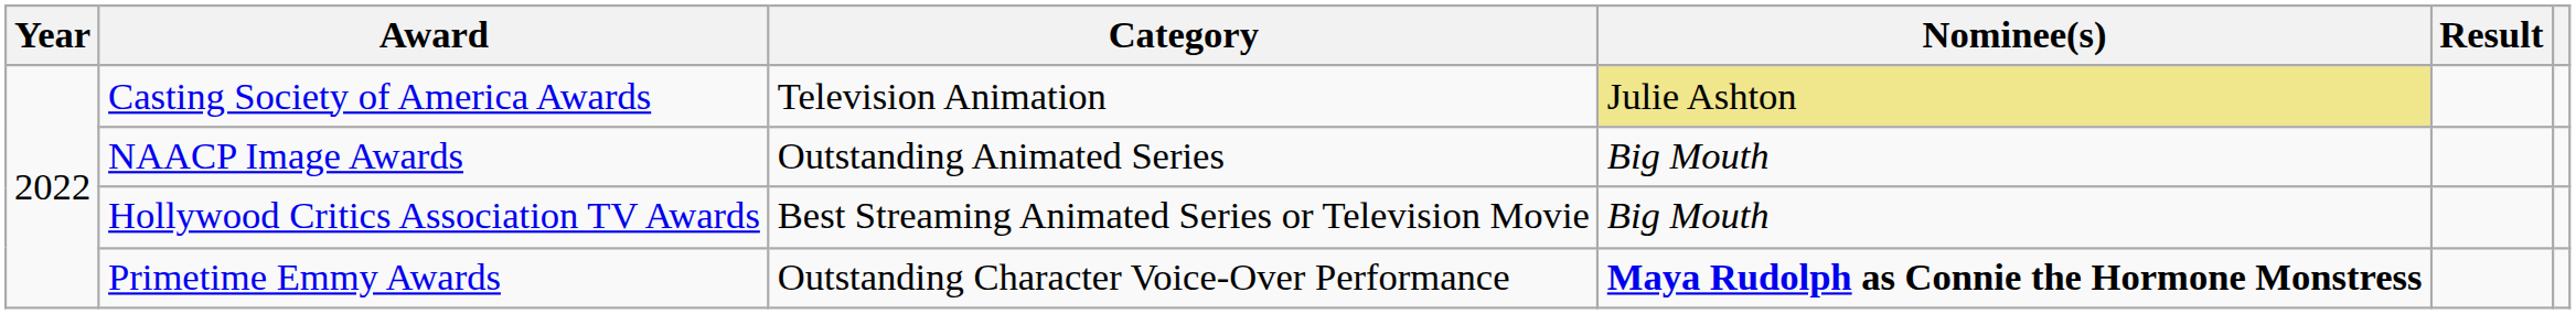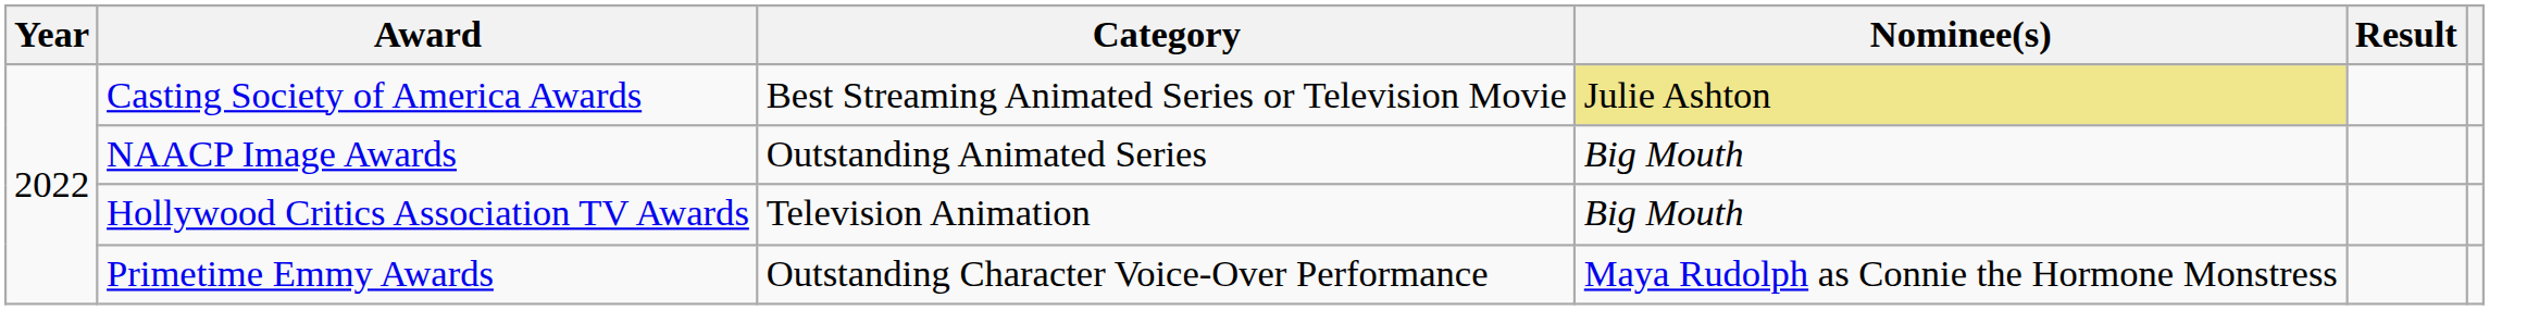Casting Society of America Awards | Category: Television Animation -> Best Streaming Animated Series or Television Movie
Hollywood Critics Association TV Awards | Category: Best Streaming Animated Series or Television Movie -> Television Animation
Primetime Emmy Awards | Nominee(s): bold -> normal
